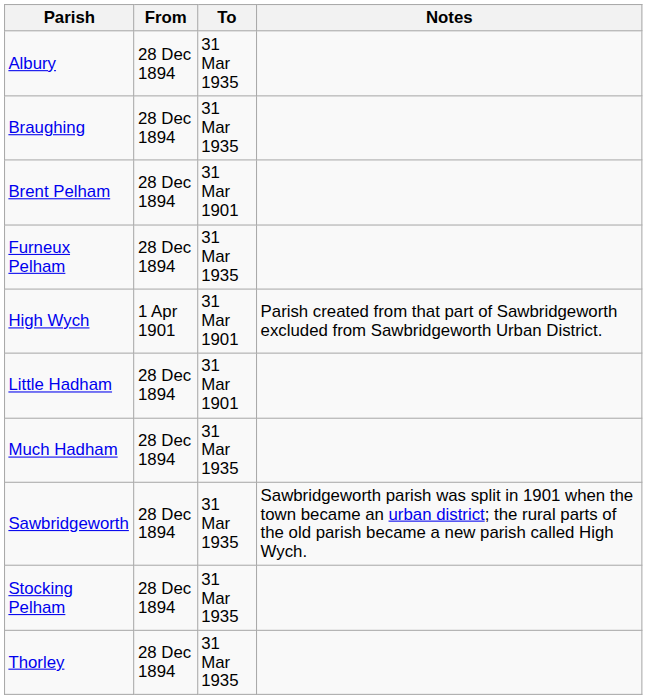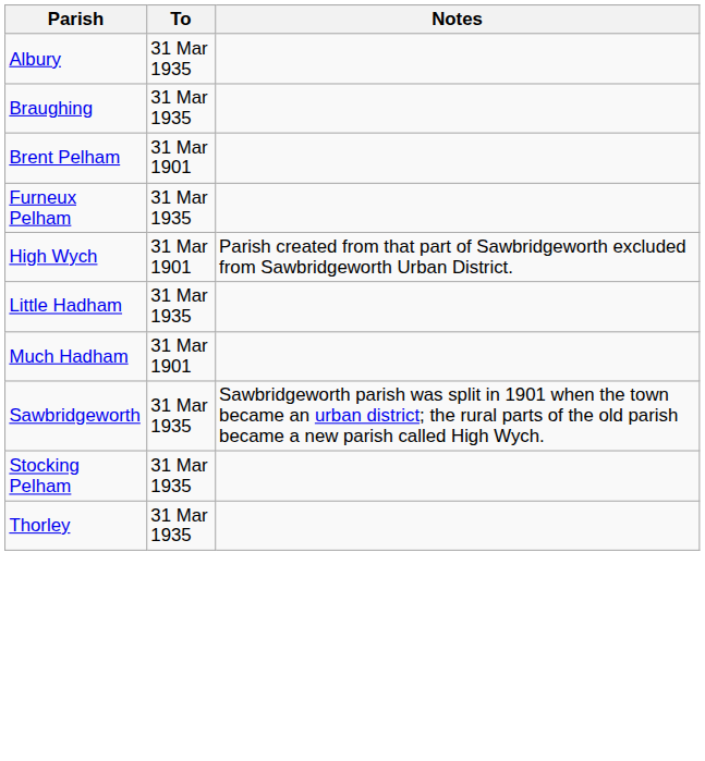- column: From | 28 Dec 1894 | 28 Dec 1894 | 28 Dec 1894 | 28 Dec 1894 | 1 Apr 1901 | 28 Dec 1894 | 28 Dec 1894 | 28 Dec 1894 | 28 Dec 1894 | 28 Dec 1894
Little Hadham | To: 31 Mar 1901 -> 31 Mar 1935
Much Hadham | To: 31 Mar 1935 -> 31 Mar 1901
